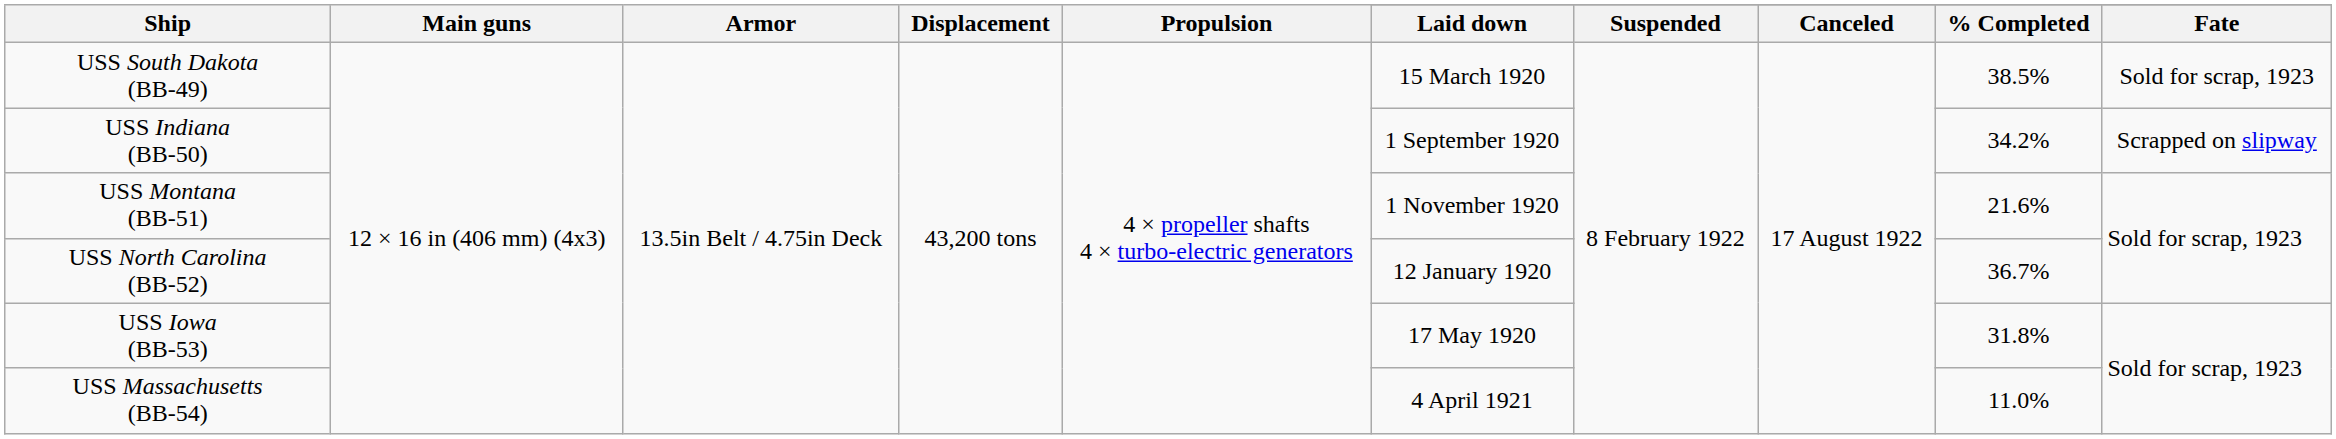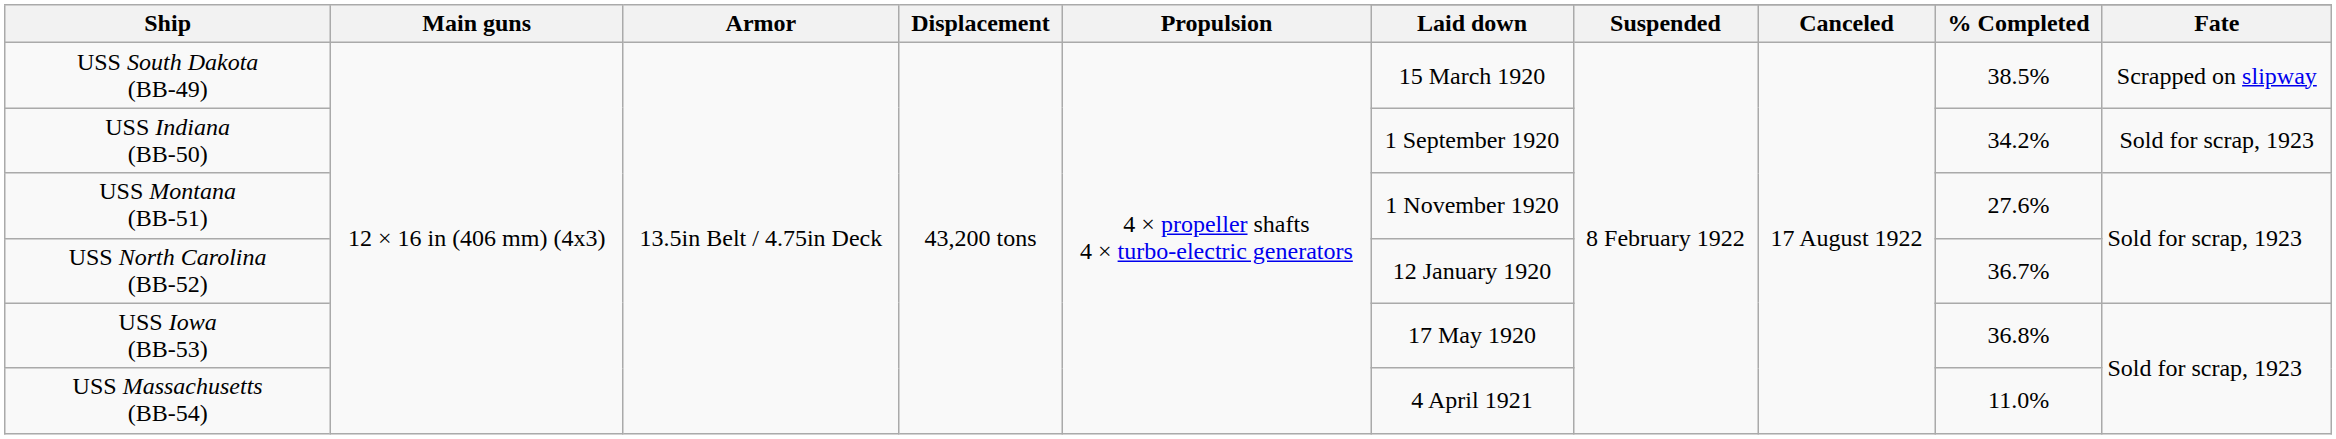USS South Dakota (BB-49) | Fate: Sold for scrap, 1923 -> Scrapped on slipway
USS Indiana (BB-50) | Fate: Scrapped on slipway -> Sold for scrap, 1923
USS Montana (BB-51) | % Completed: 21.6% -> 27.6%
USS Iowa (BB-53) | % Completed: 31.8% -> 36.8%
